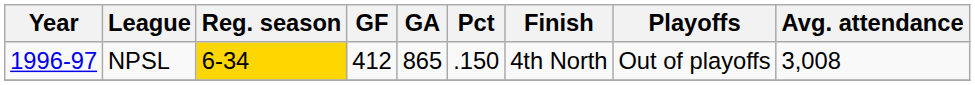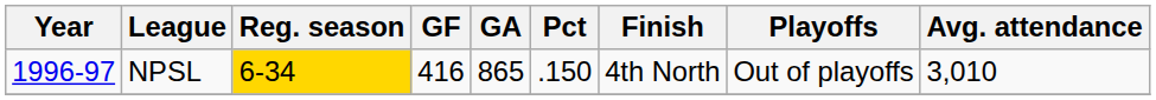NPSL | GF: 412 -> 416
NPSL | Avg. attendance: 3,008 -> 3,010
